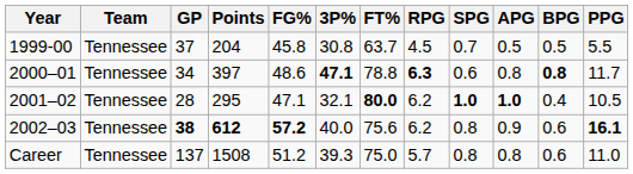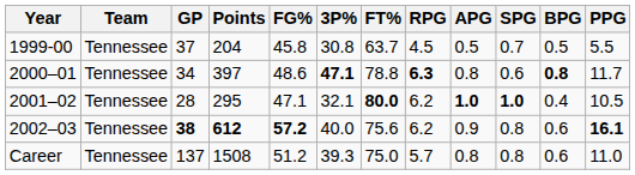columns swapped: APG <-> SPG
